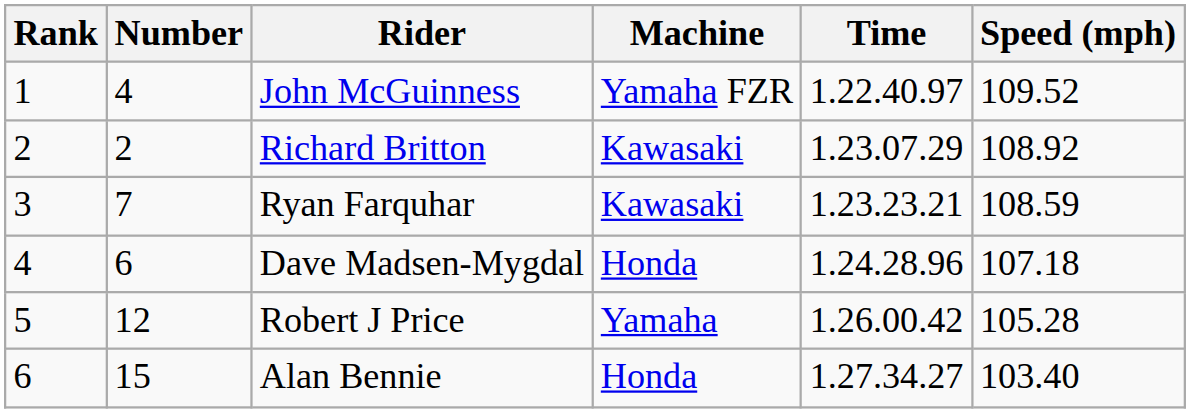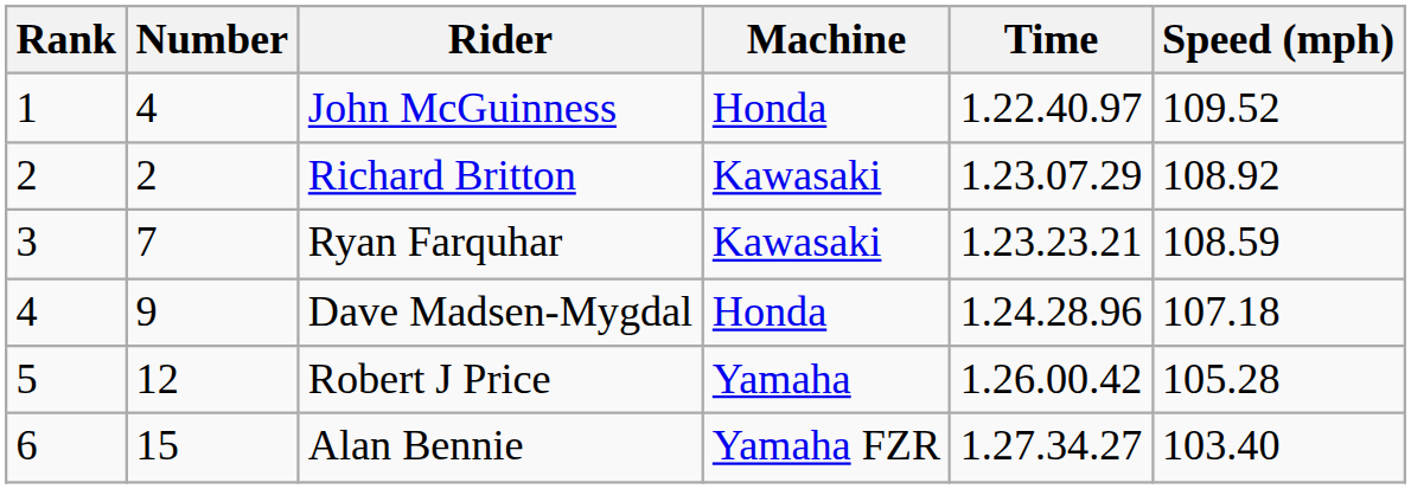John McGuinness | Machine: Yamaha FZR -> Honda
Dave Madsen-Mygdal | Number: 6 -> 9
Alan Bennie | Machine: Honda -> Yamaha FZR
